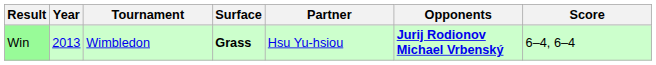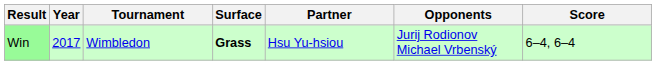Win | Year: 2013 -> 2017
Win | Opponents: bold -> normal
